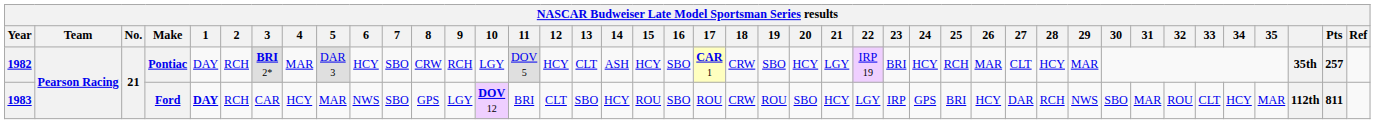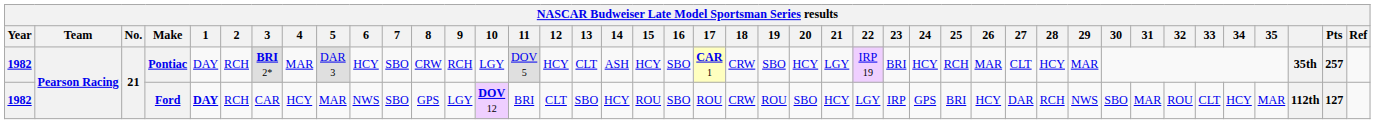Ford | Year: 1983 -> 1982
Ford | Pts: 811 -> 127
